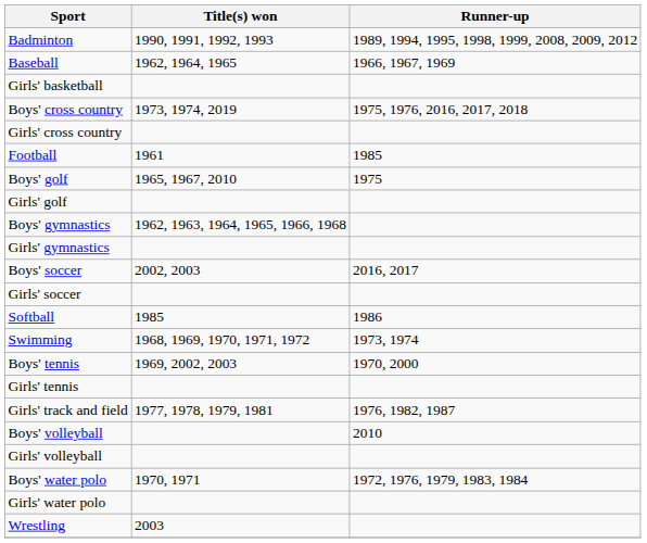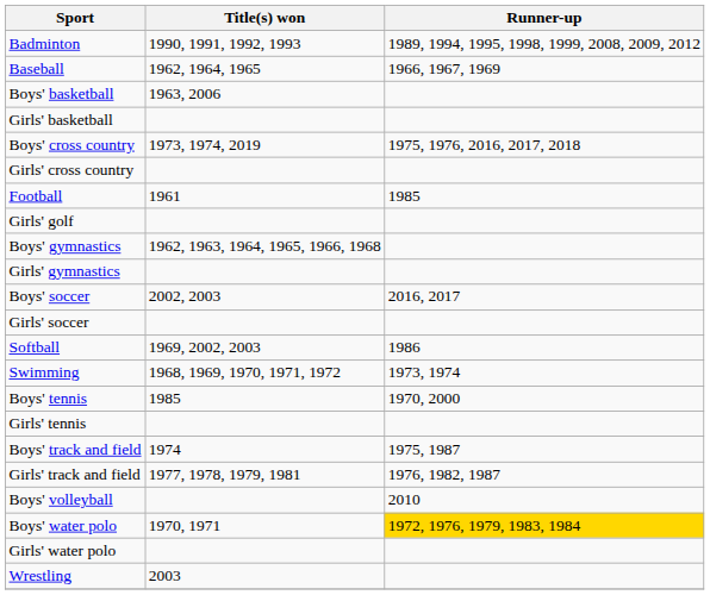+ row: Boys' basketball | 1963, 2006
- row: Boys' golf | 1965, 1967, 2010 | 1975
Softball | Title(s) won: 1985 -> 1969, 2002, 2003
Boys' tennis | Title(s) won: 1969, 2002, 2003 -> 1985
+ row: Boys' track and field | 1974 | 1975, 1987
- row: Girls' volleyball
Boys' water polo | Runner-up: no background -> gold background
